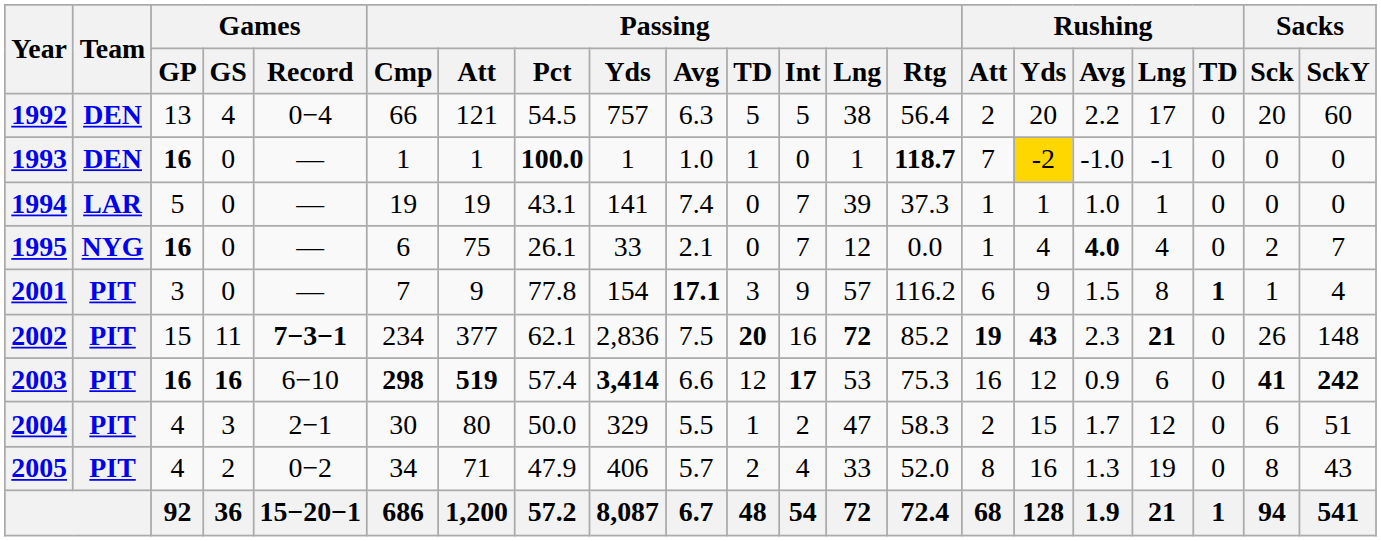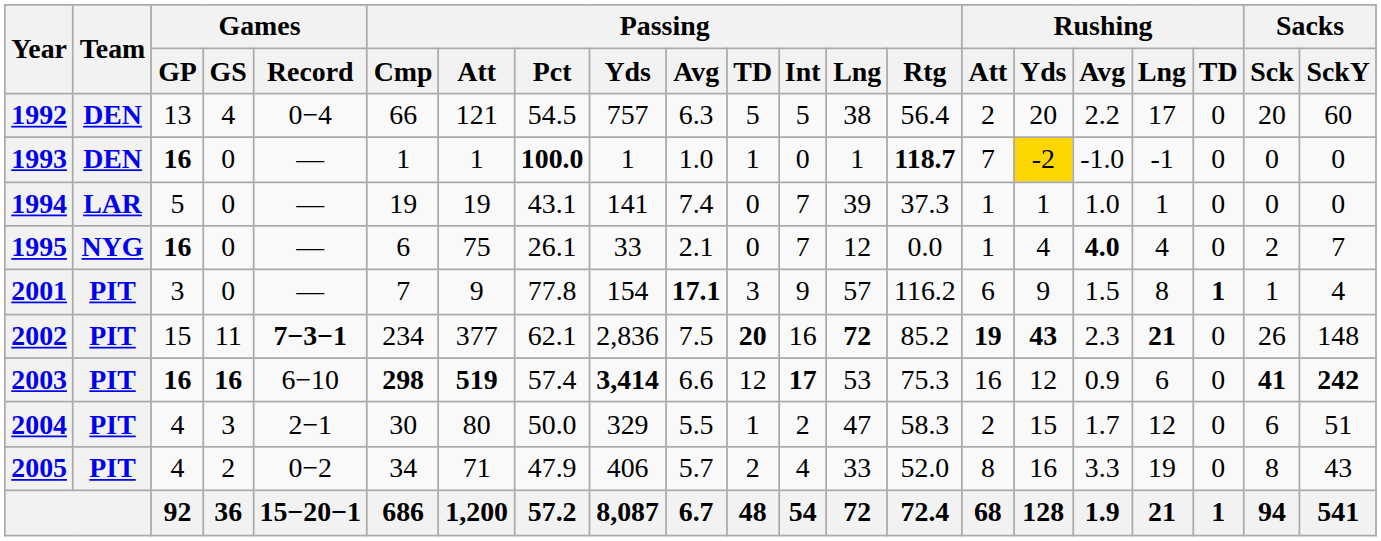2005 | Rushing / Avg: 1.3 -> 3.3
